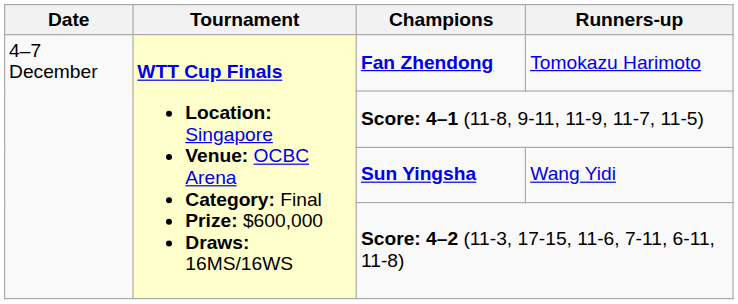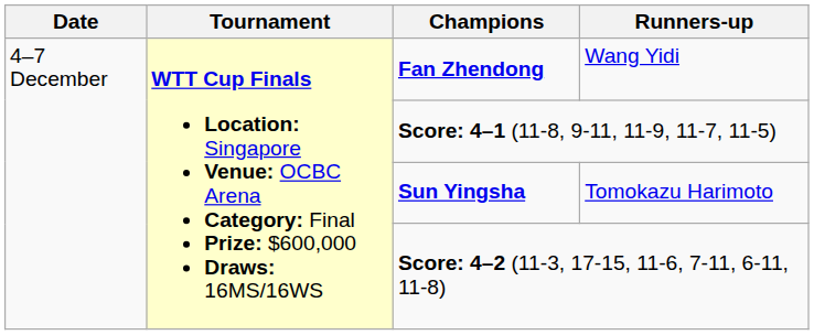Fan Zhendong | Runners-up: Tomokazu Harimoto -> Wang Yidi
Sun Yingsha | Runners-up: Wang Yidi -> Tomokazu Harimoto
